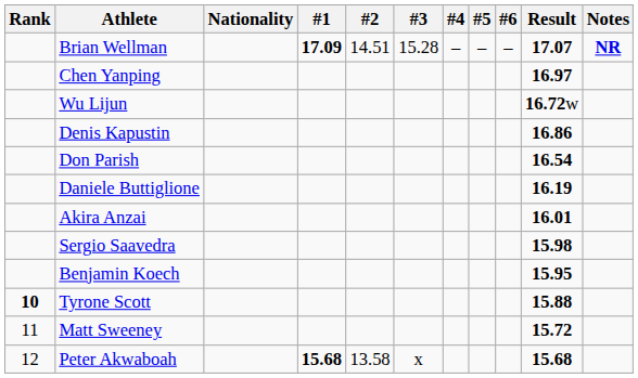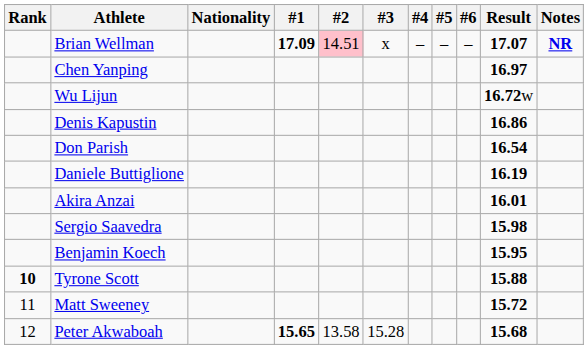Brian Wellman | #2: no background -> pink background
Brian Wellman | #3: 15.28 -> x
Peter Akwaboah | #1: 15.68 -> 15.65
Peter Akwaboah | #3: x -> 15.28
